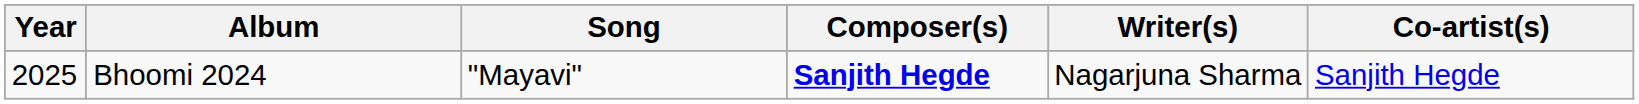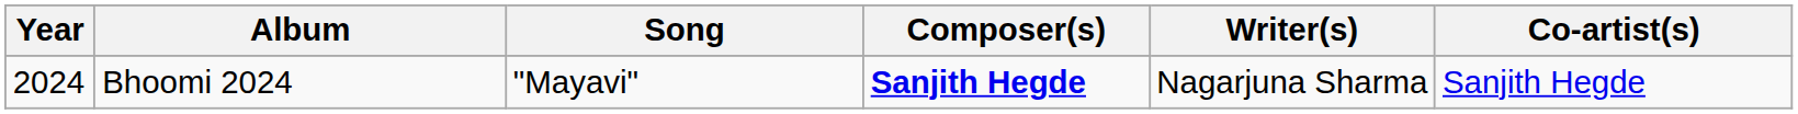Bhoomi 2024 | Year: 2025 -> 2024
